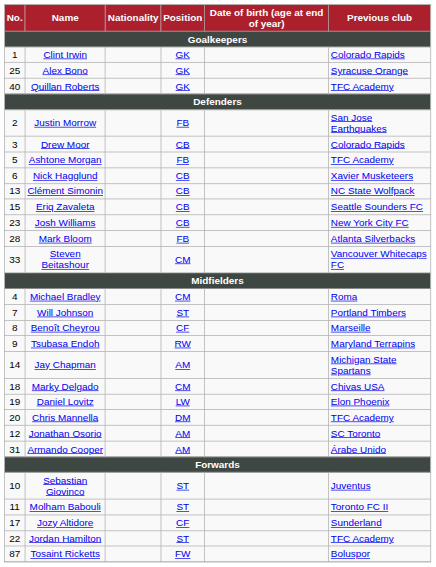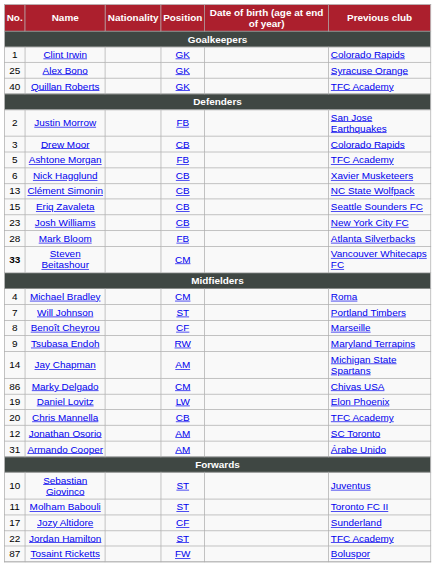Steven Beitashour | No.: normal -> bold
Marky Delgado | No.: 18 -> 86
Chris Mannella | Position: DM -> CB
